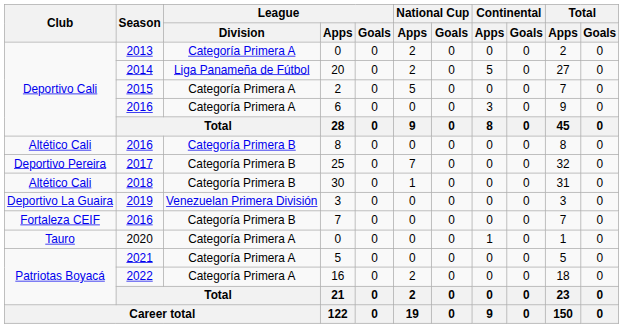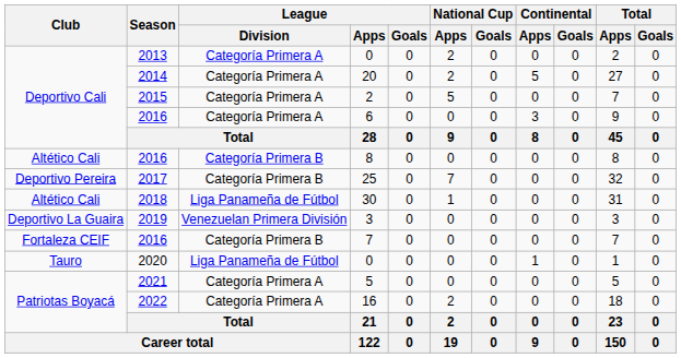20 | League / Division: Liga Panameña de Fútbol -> Categoría Primera A
30 | League / Division: Categoría Primera B -> Liga Panameña de Fútbol
2020 / 0 | League / Division: Categoría Primera A -> Liga Panameña de Fútbol
